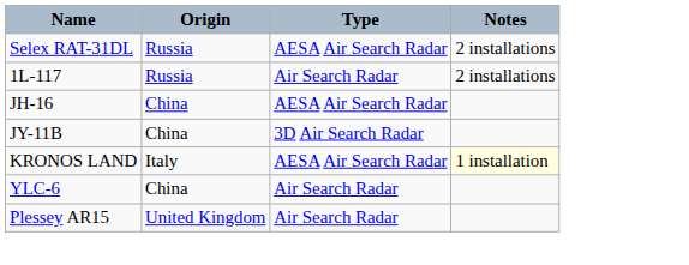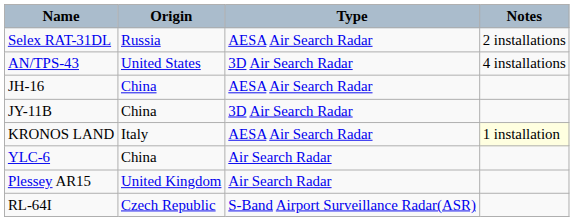- row: 1L-117 | Russia | Air Search Radar | 2 installations
+ row: AN/TPS-43 | United States | 3D Air Search Radar | 4 installations
+ row: RL-64I | Czech Republic | S-Band Airport Surveillance Radar(ASR)
